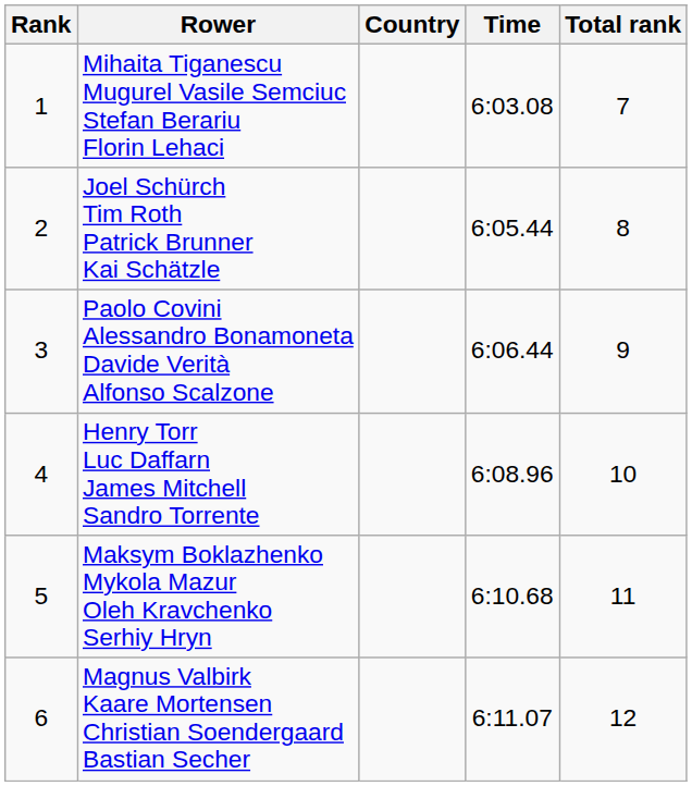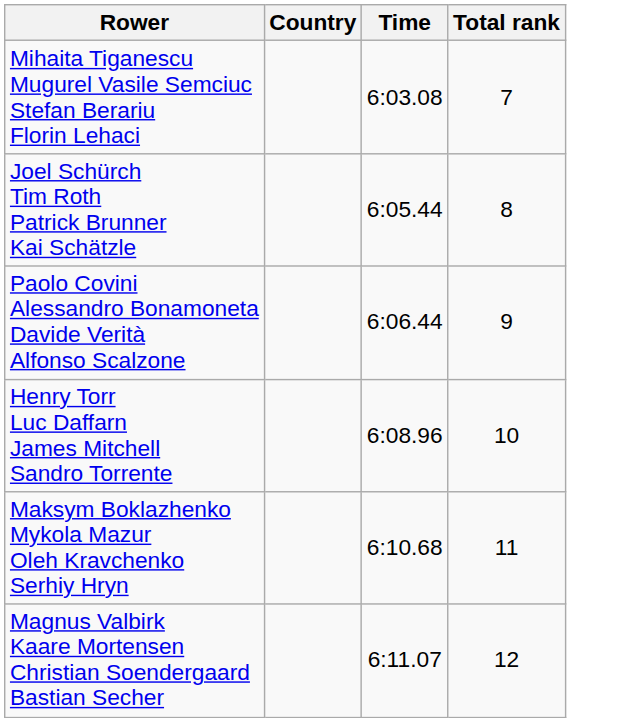- column: Rank | 1 | 2 | 3 | 4 | 5 | 6
